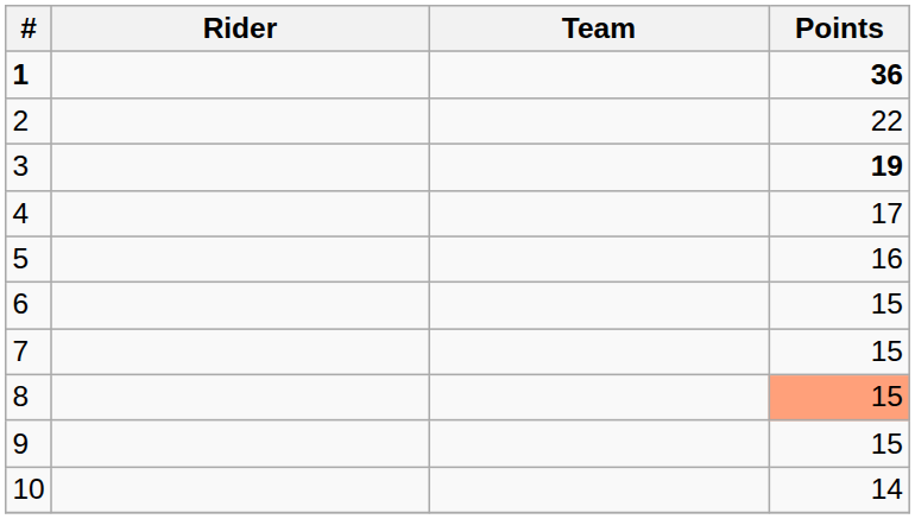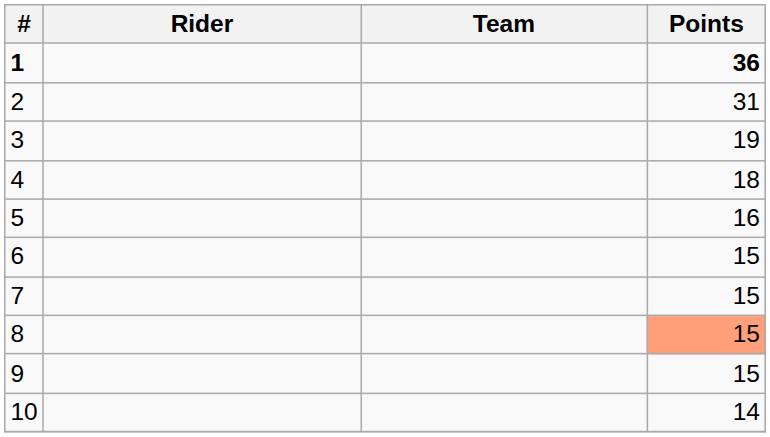2 | Points: 22 -> 31
3 | Points: bold -> normal
4 | Points: 17 -> 18
